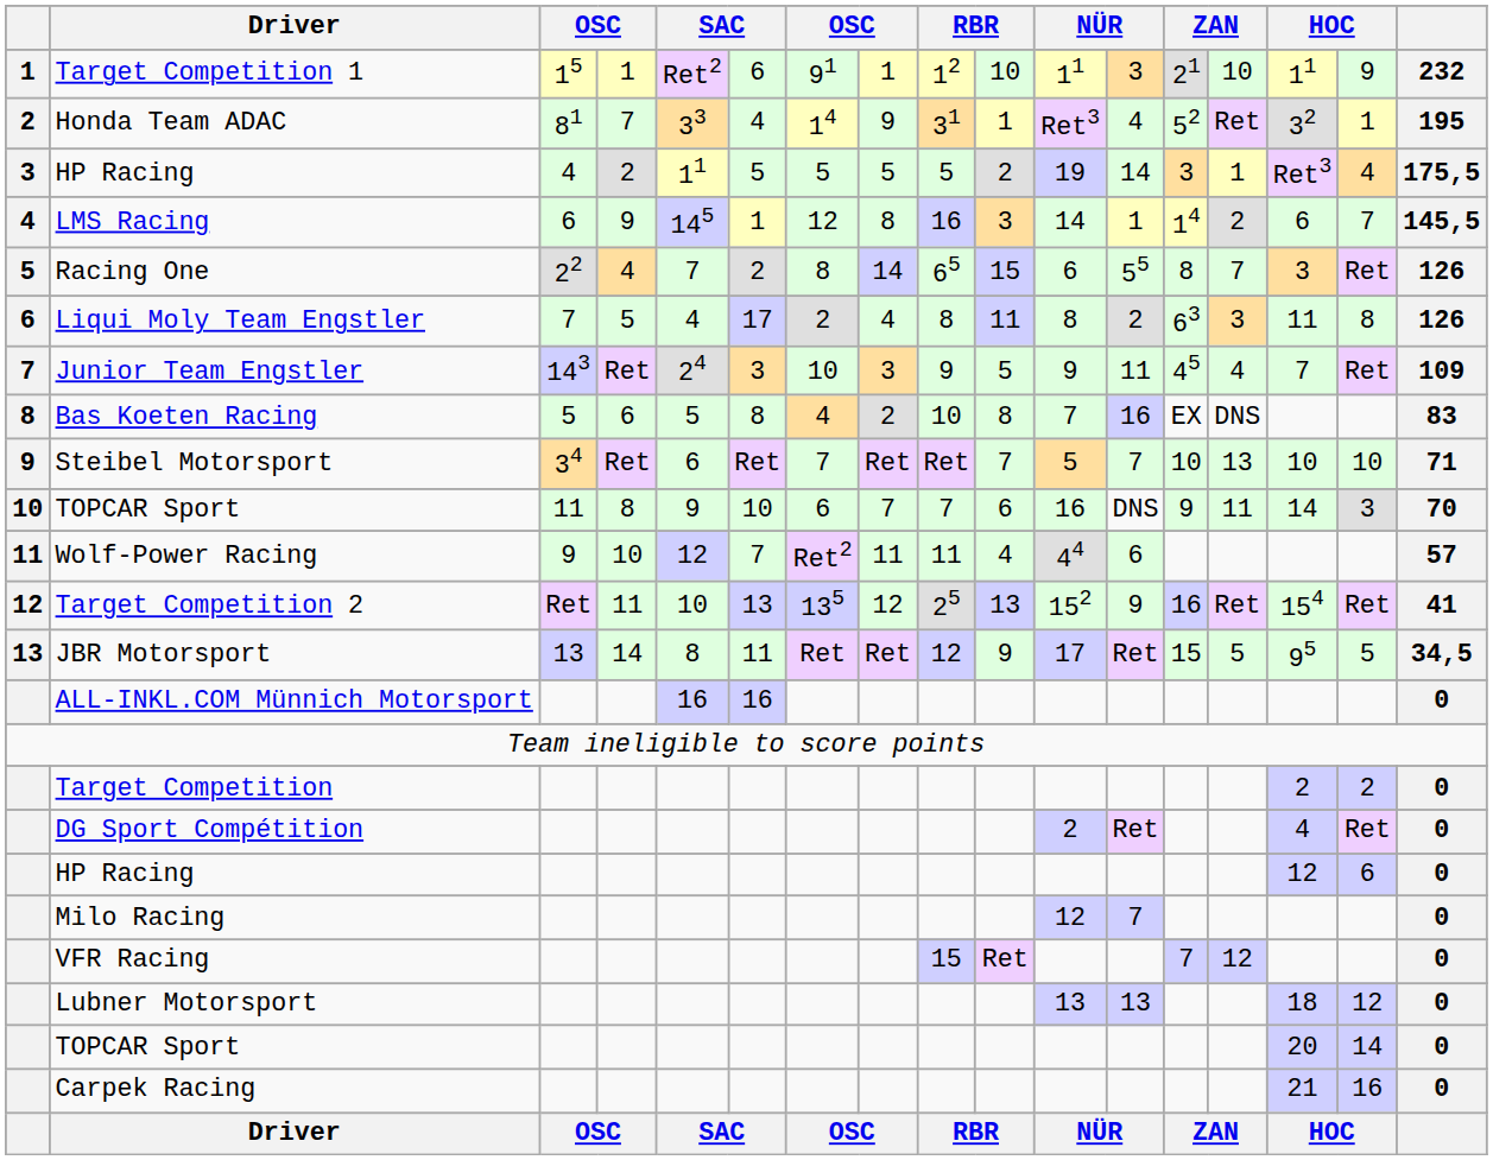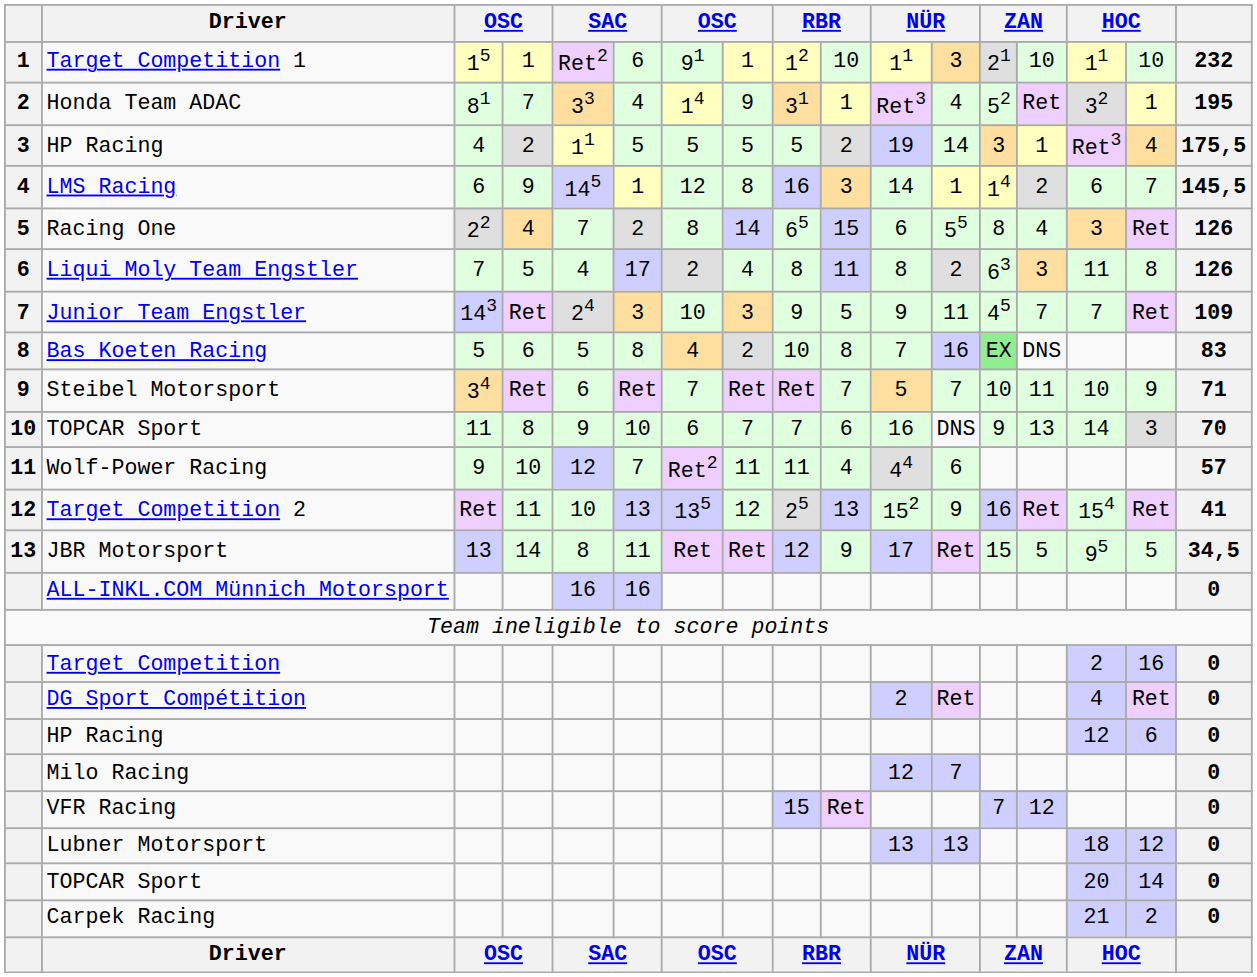Target Competition 1 | column 16: 9 -> 10
Racing One | column 14: 7 -> 4
Junior Team Engstler | column 14: 4 -> 7
Bas Koeten Racing | column 13: no background -> lightgreen background
Steibel Motorsport | column 14: 13 -> 11
Steibel Motorsport | column 16: 10 -> 9
10 / TOPCAR Sport | column 14: 11 -> 13
Target Competition | column 16: 2 -> 16
Carpek Racing | column 16: 16 -> 2
